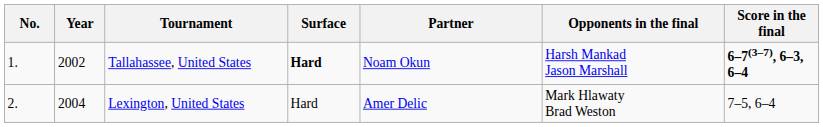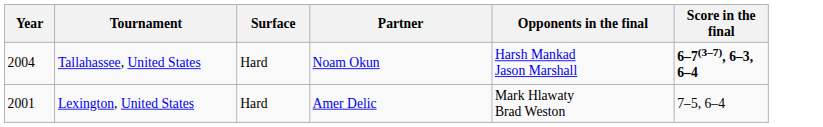- column: No. | 1. | 2.
Tallahassee, United States | Year: 2002 -> 2004
Tallahassee, United States | Surface: bold -> normal
Lexington, United States | Year: 2004 -> 2001
